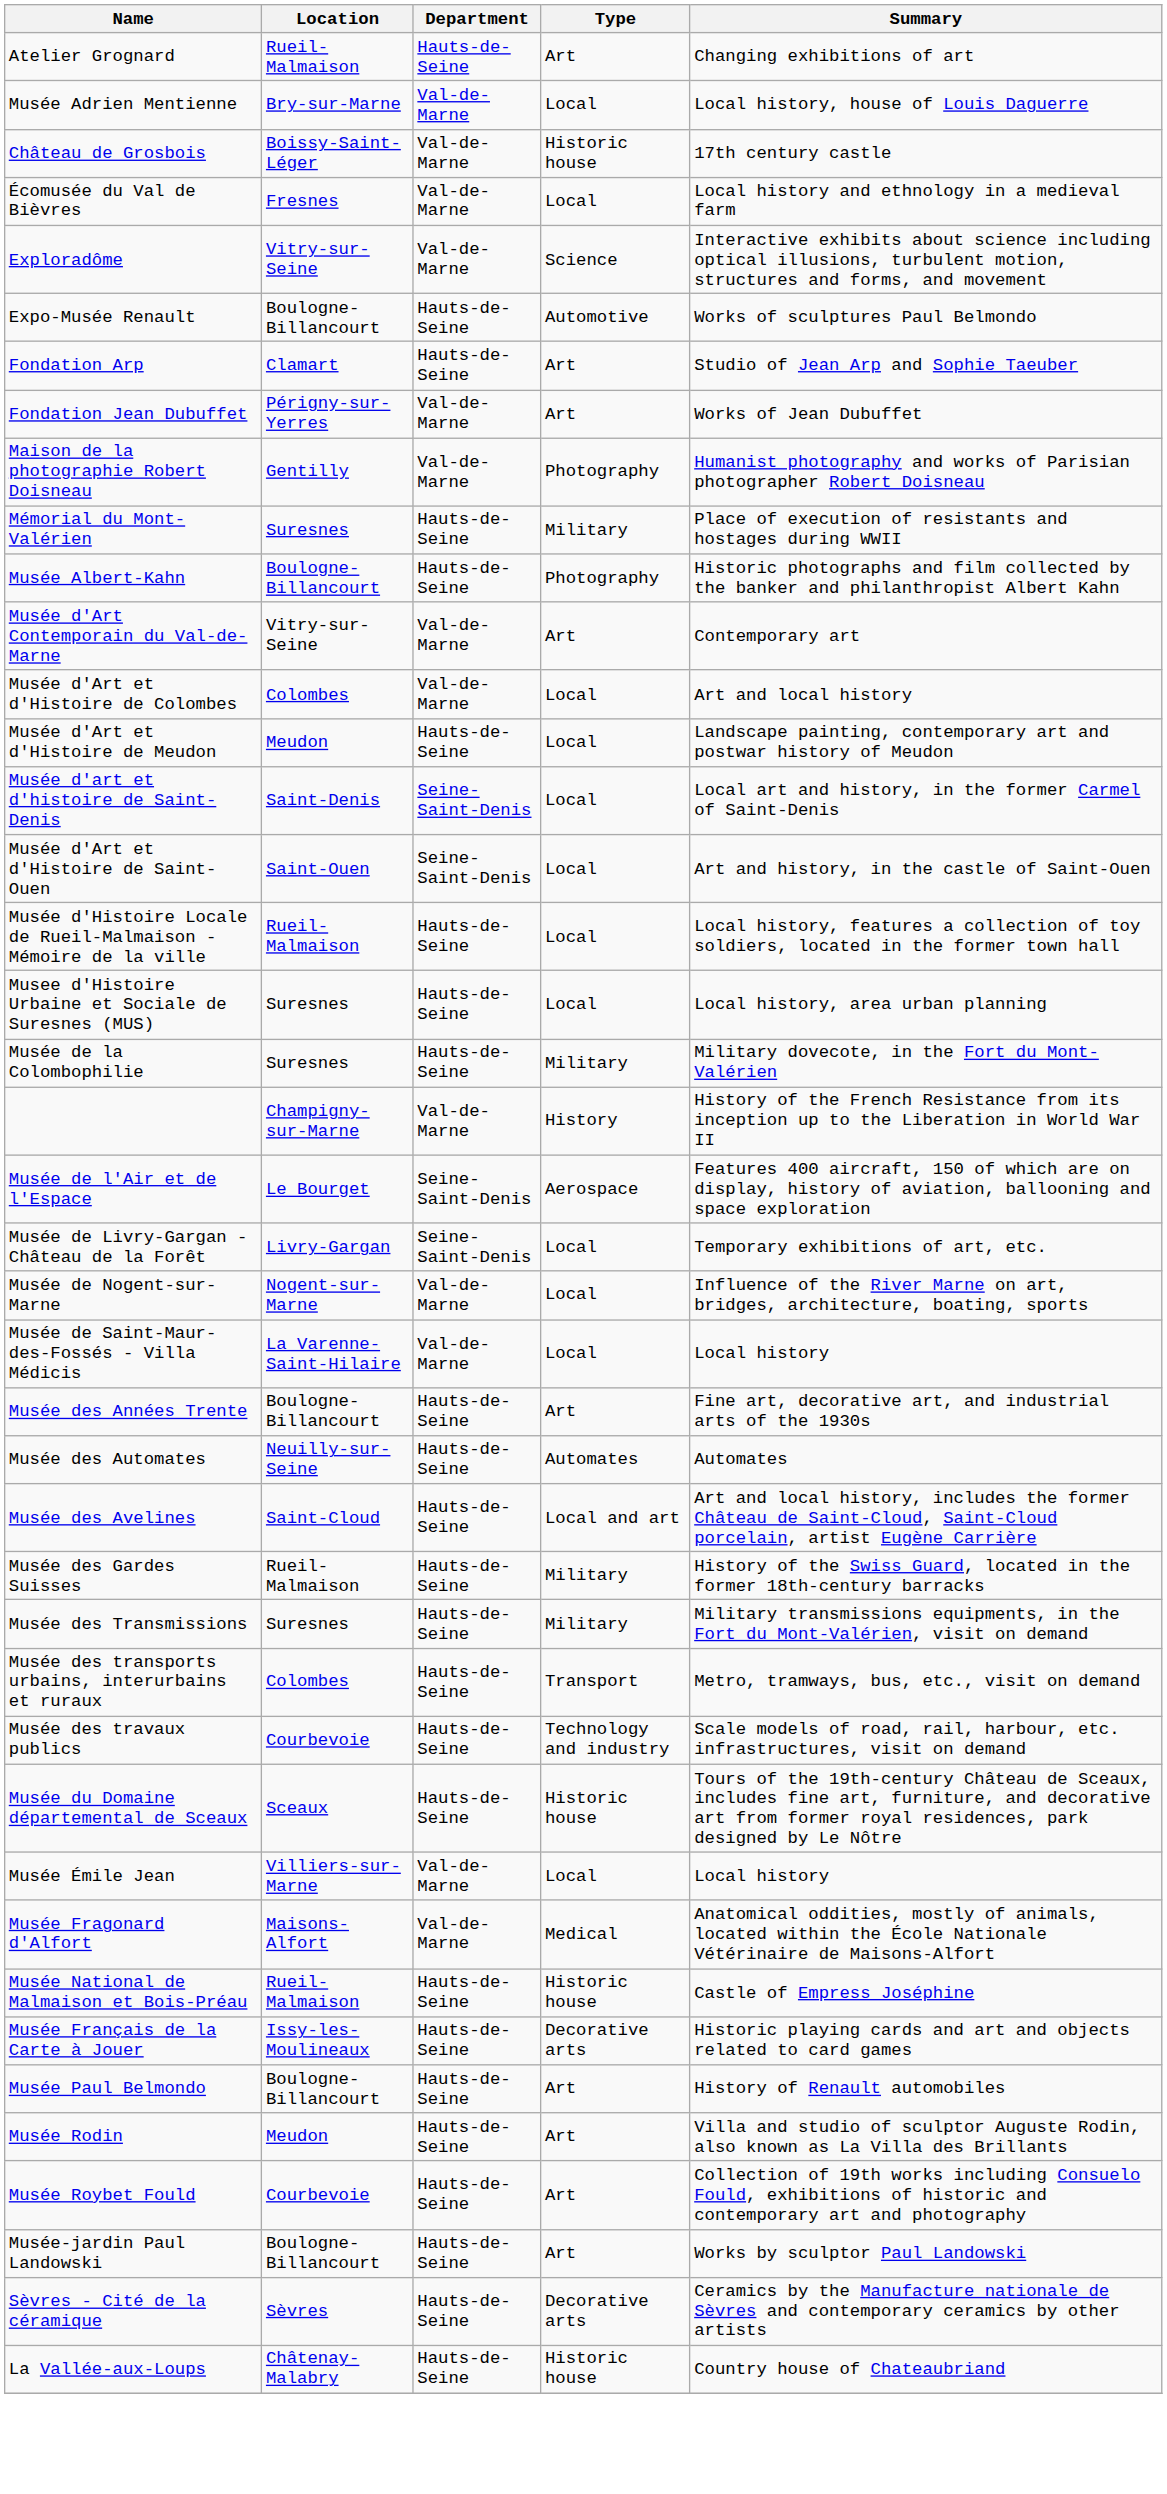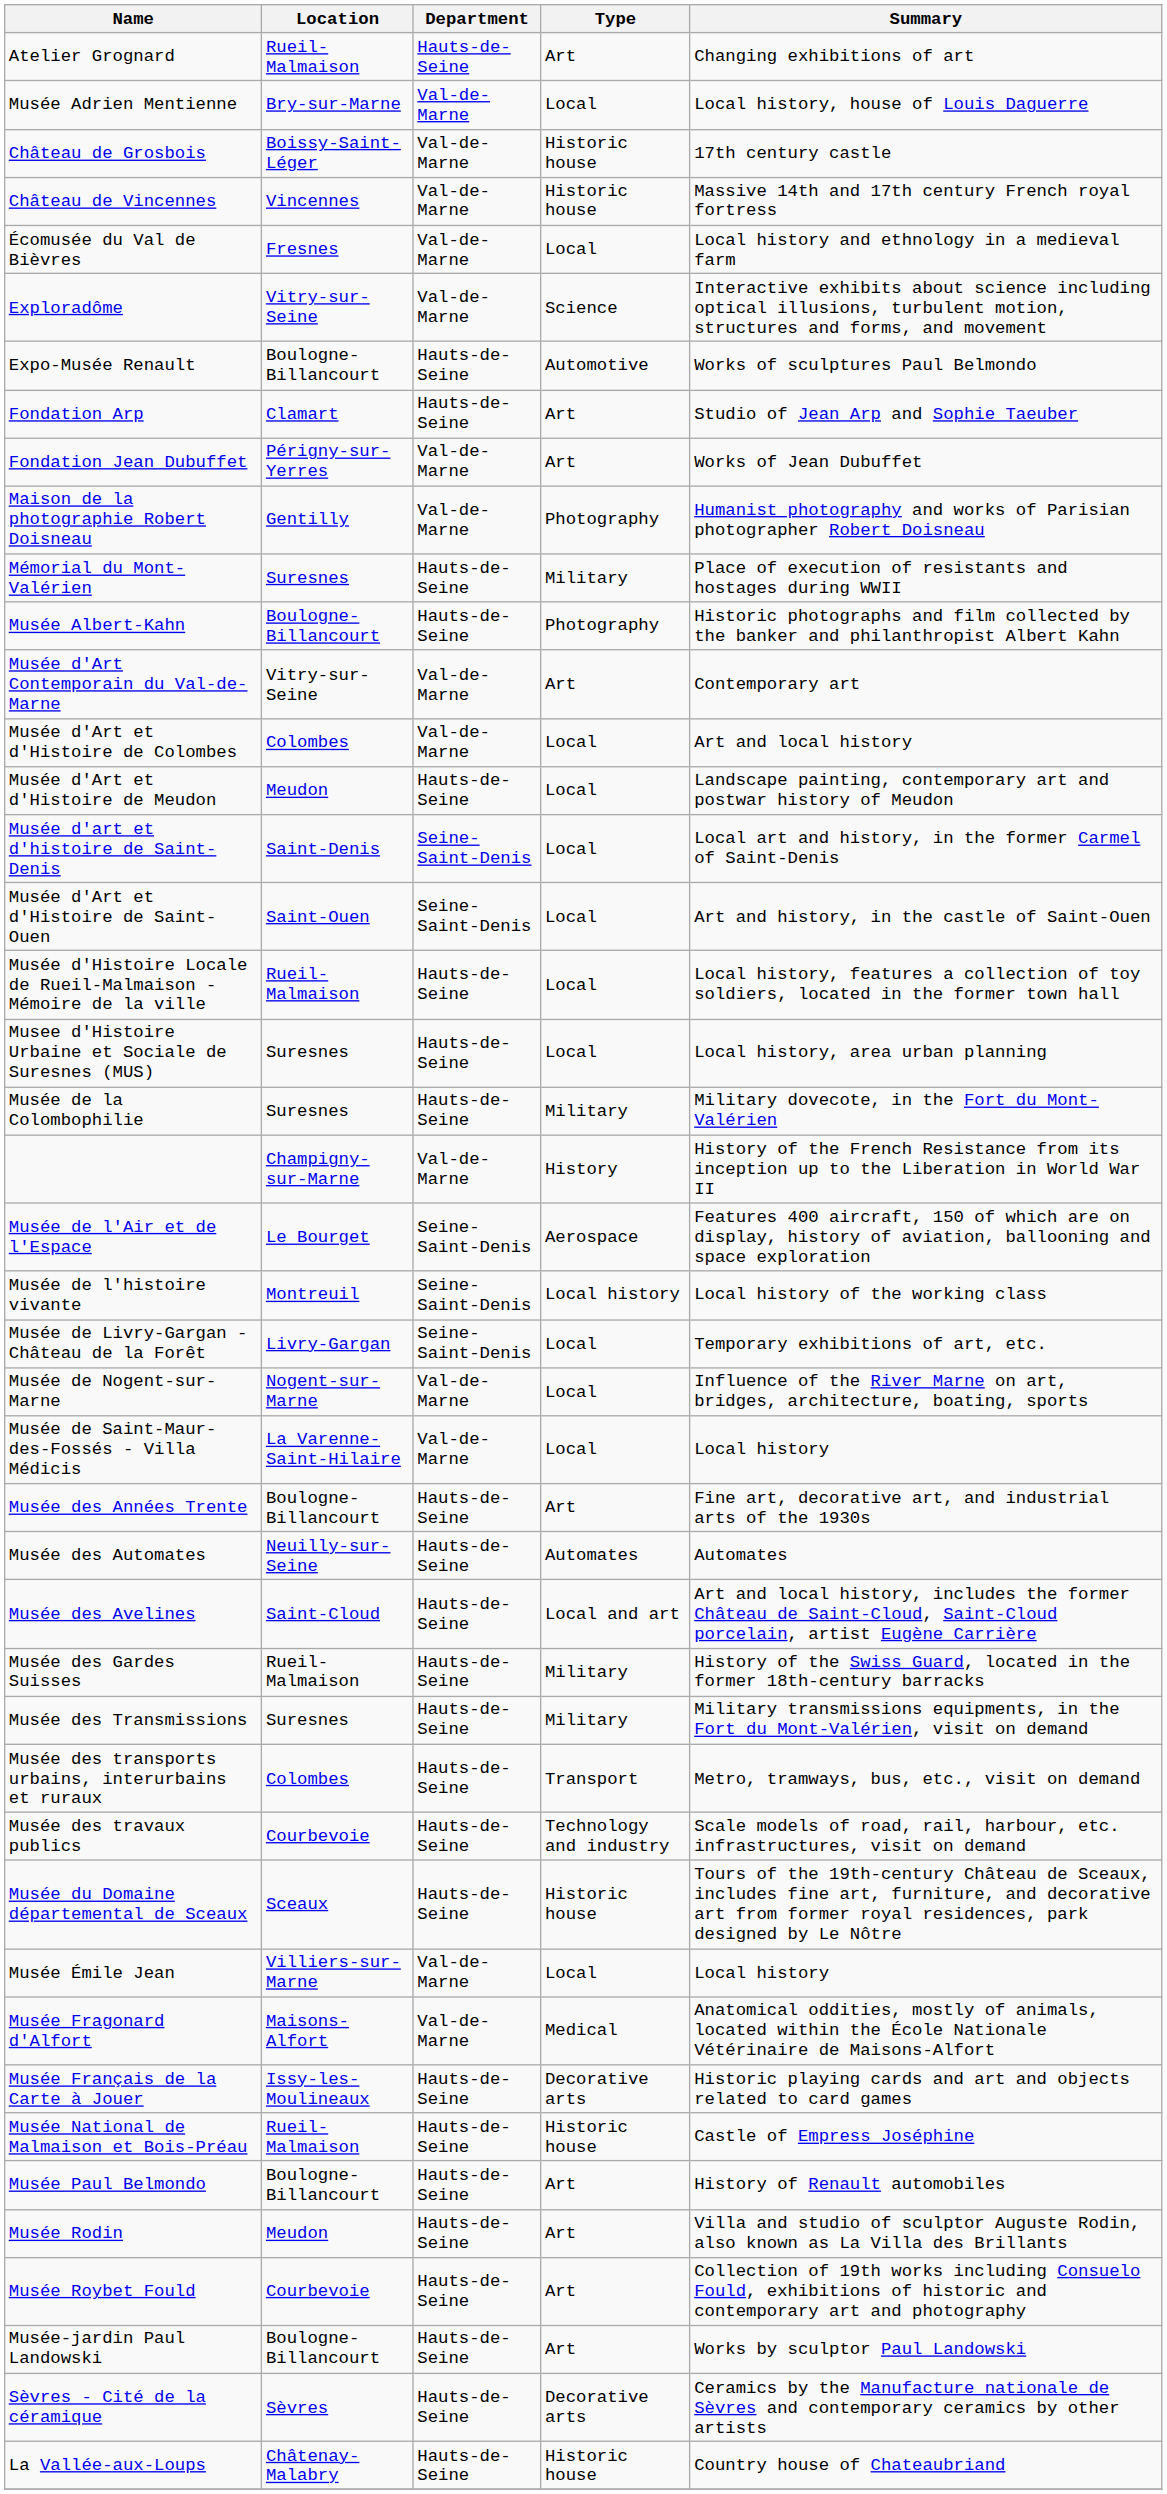+ row: Château de Vincennes | Vincennes | Val-de-Marne | Historic house | Massive 14th and 17th century French royal fortress
+ row: Musée de l'histoire vivante | Montreuil | Seine-Saint-Denis | Local history | Local history of the working class
rows swapped: Musée Français de la Carte à Jouer <-> Musée National de Malmaison et Bois-Préau
